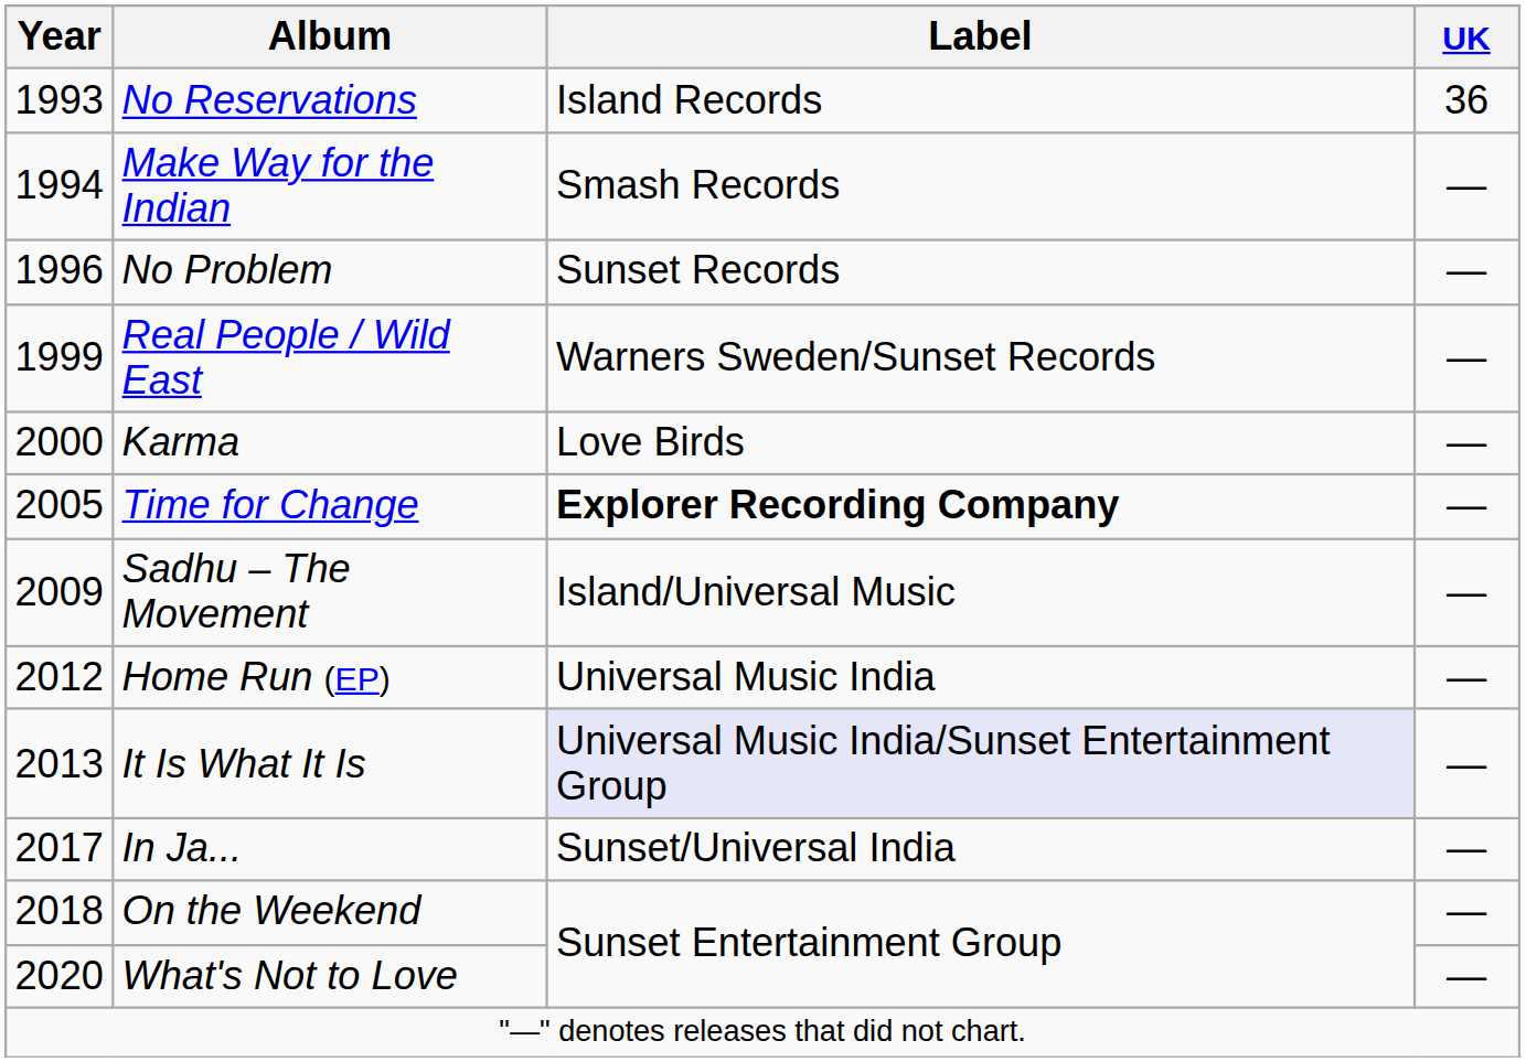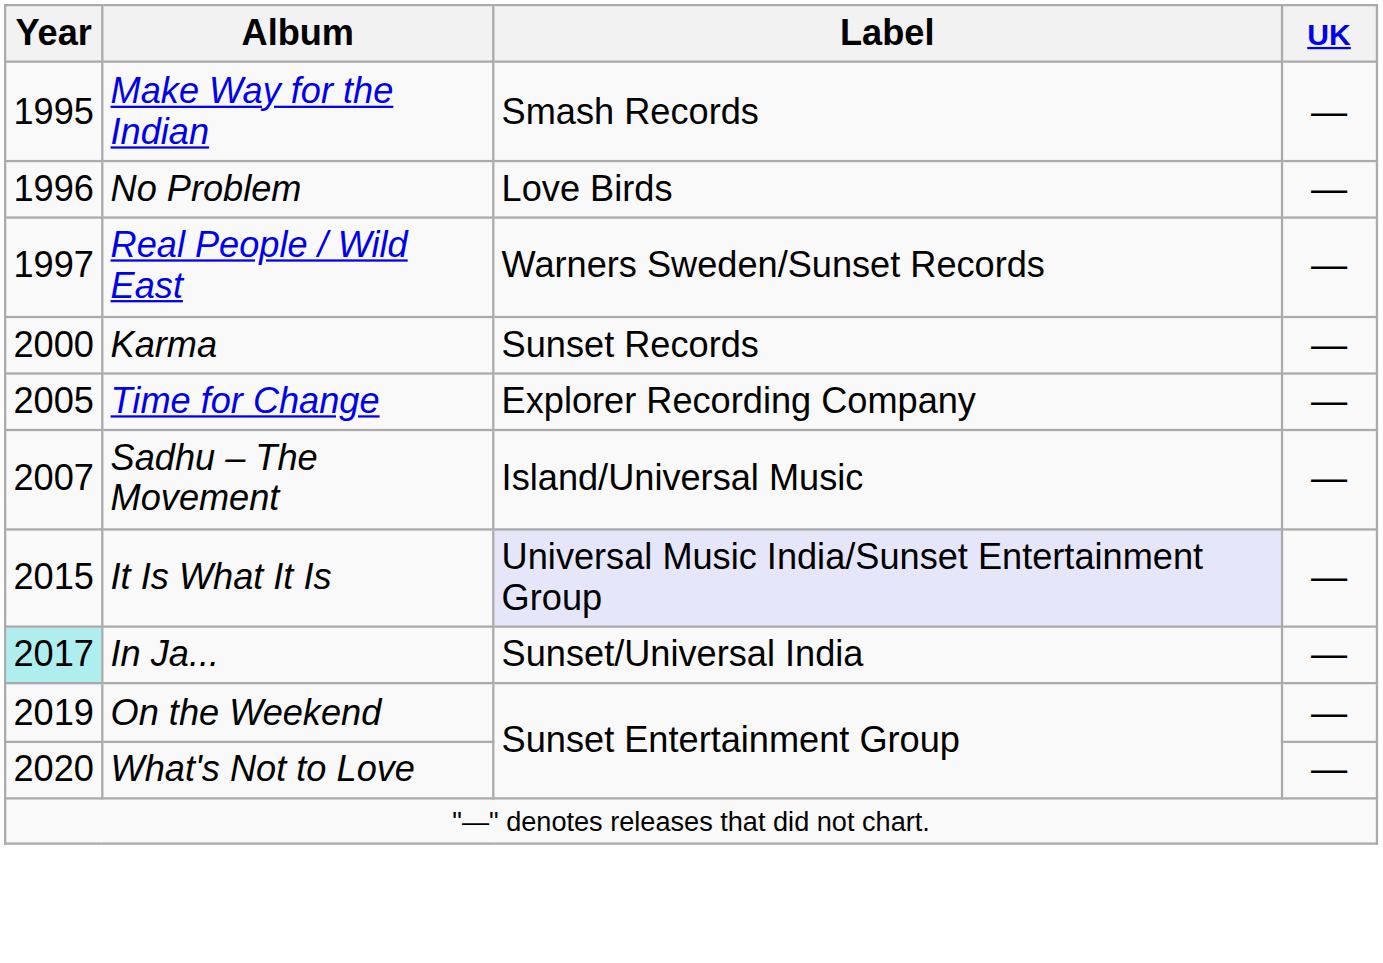- row: 1993 | No Reservations | Island Records | 36
Make Way for the Indian | Year: 1994 -> 1995
No Problem | Label: Sunset Records -> Love Birds
Real People / Wild East | Year: 1999 -> 1997
Karma | Label: Love Birds -> Sunset Records
Time for Change | Label: bold -> normal
Sadhu – The Movement | Year: 2009 -> 2007
- row: 2012 | Home Run (EP) | Universal Music India | —
It Is What It Is | Year: 2013 -> 2015
In Ja... | Year: no background -> paleturquoise background
On the Weekend | Year: 2018 -> 2019
